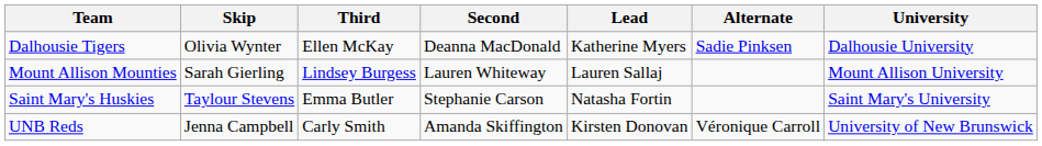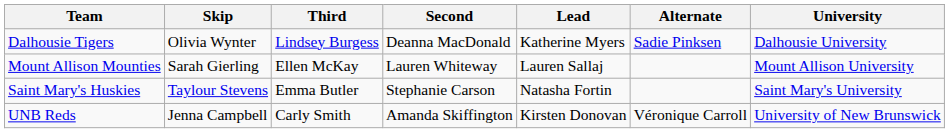Dalhousie Tigers | Third: Ellen McKay -> Lindsey Burgess
Mount Allison Mounties | Third: Lindsey Burgess -> Ellen McKay
